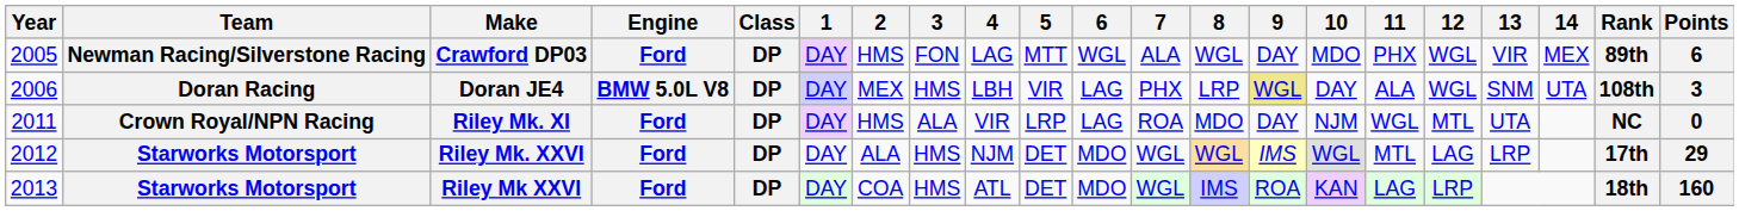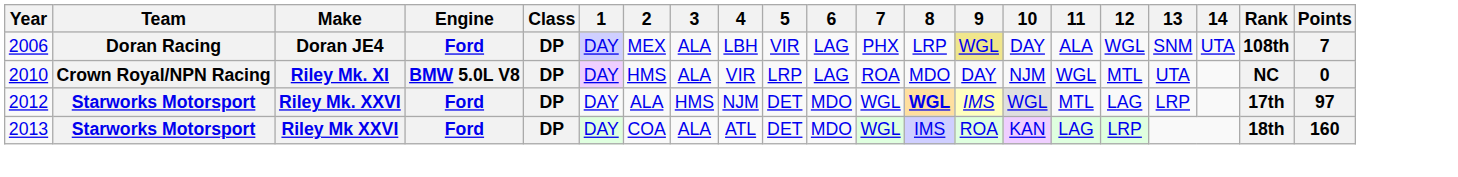- row: 2005 | Newman Racing/Silverstone Racing | Crawford DP03 | Ford | DP | DAY | HMS | FON | LAG | MTT | WGL | ALA | WGL | DAY | MDO | PHX | WGL | VIR | MEX | 89th | 6
Doran JE4 | Engine: BMW 5.0L V8 -> Ford
Doran JE4 | 3: HMS -> ALA
Doran JE4 | Points: 3 -> 7
Riley Mk. XI | Year: 2011 -> 2010
Riley Mk. XI | Engine: Ford -> BMW 5.0L V8
Riley Mk. XXVI | 8: normal -> bold
Riley Mk. XXVI | Points: 29 -> 97
Riley Mk XXVI | 3: HMS -> ALA
